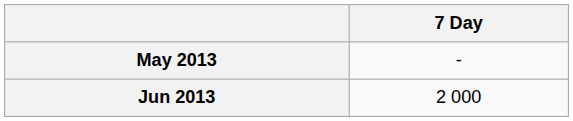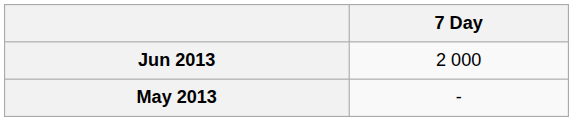rows swapped: Jun 2013 <-> May 2013
